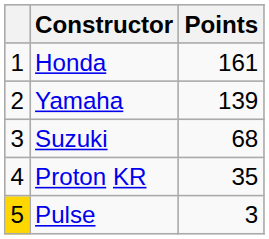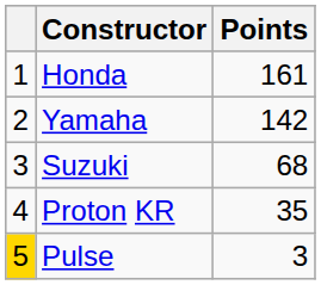Yamaha | Points: 139 -> 142
